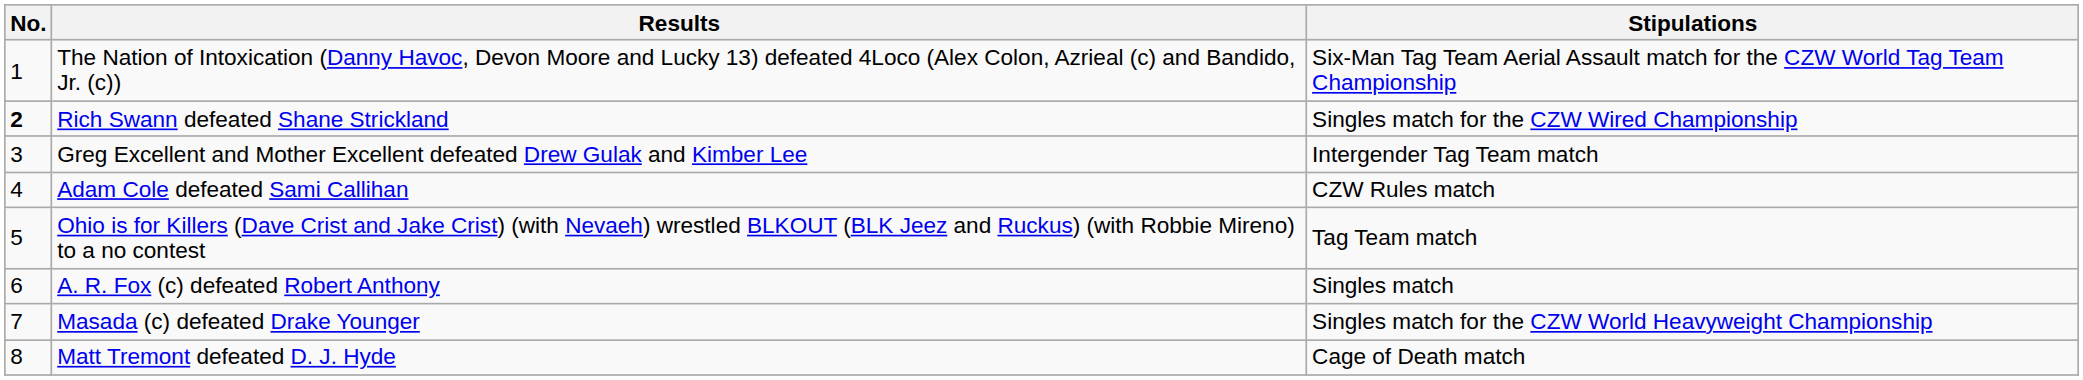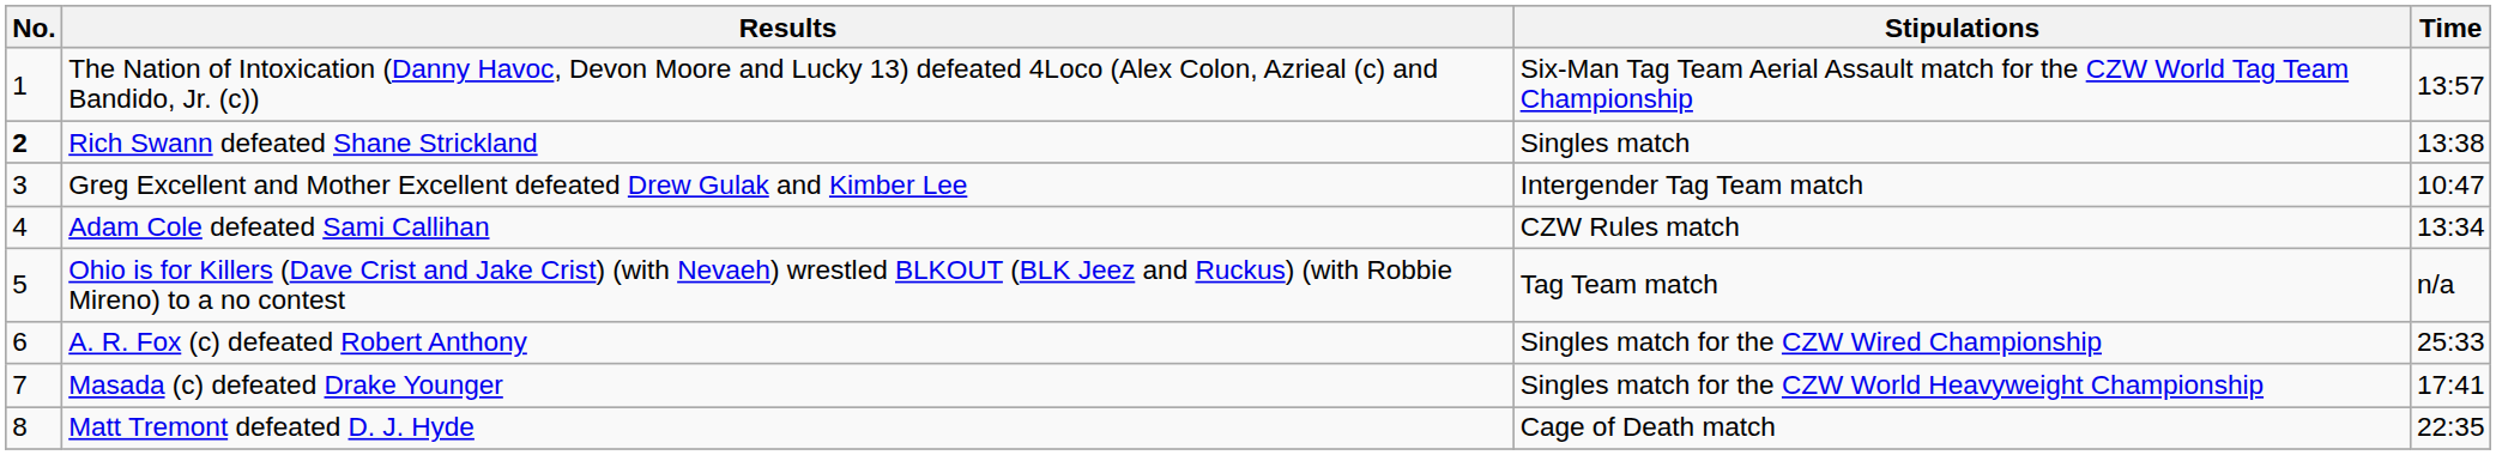+ column: Time | 13:57 | 13:38 | 10:47 | 13:34 | n/a | 25:33 | 17:41 | 22:35
Rich Swann defeated Shane Strickland | Stipulations: Singles match for the CZW Wired Championship -> Singles match
A. R. Fox (c) defeated Robert Anthony | Stipulations: Singles match -> Singles match for the CZW Wired Championship
